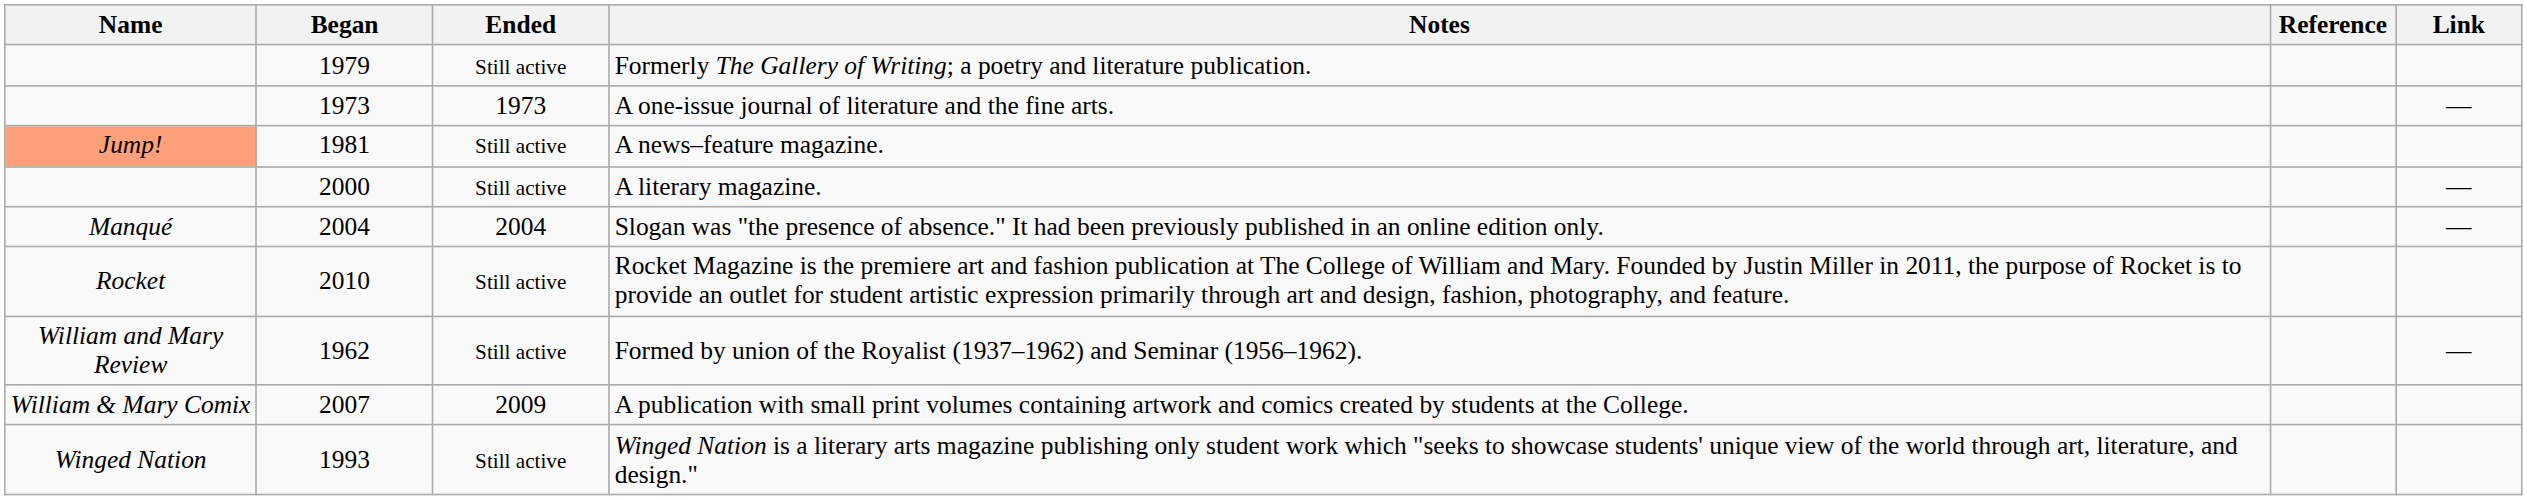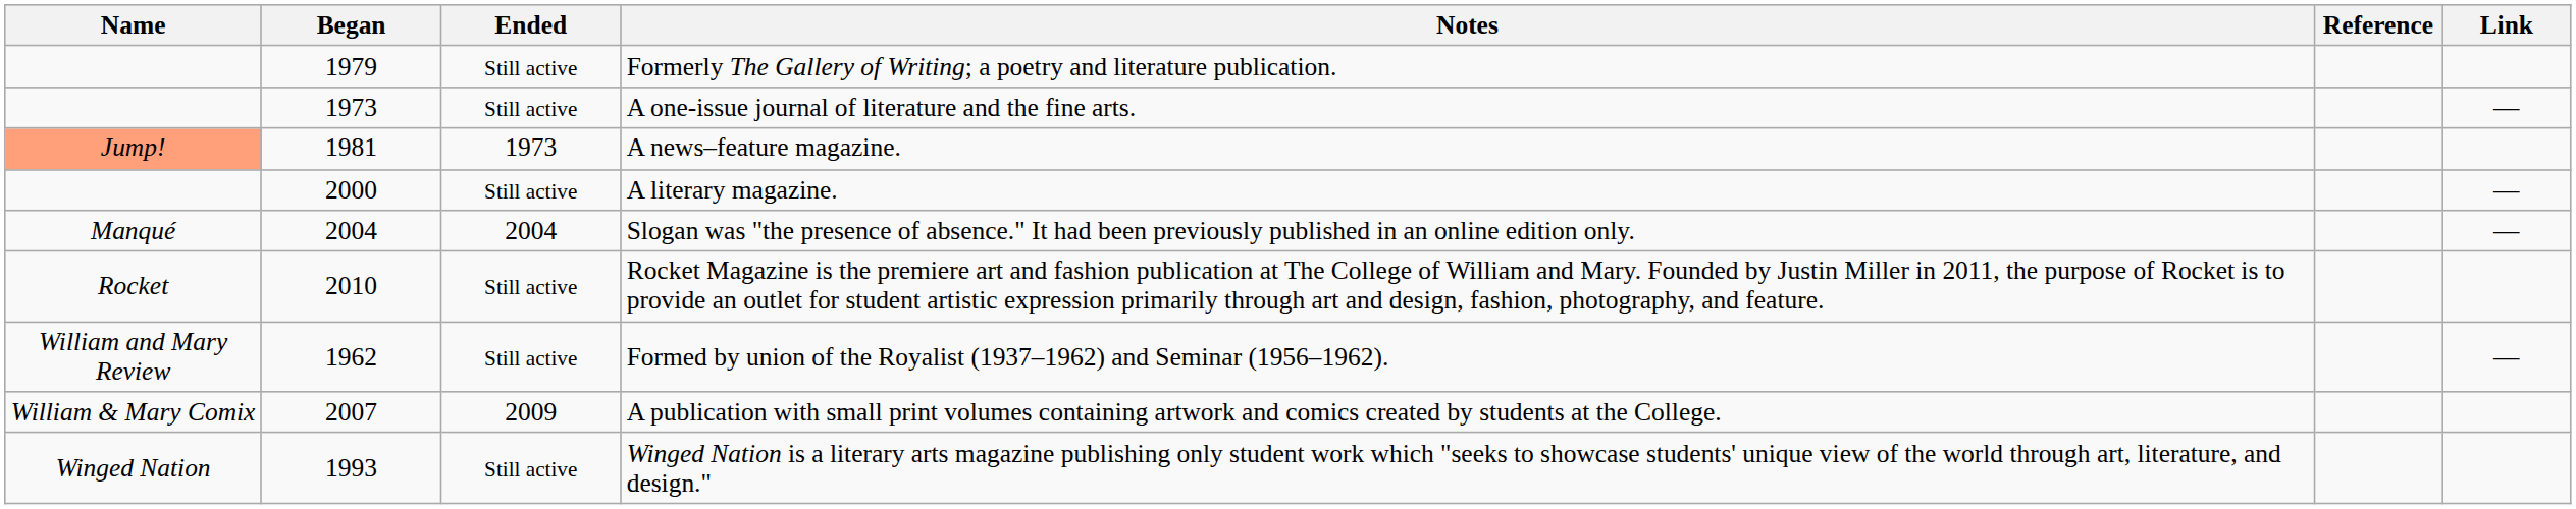A one-issue journal of literature and the fine arts. | Ended: 1973 -> Still active
A news–feature magazine. | Ended: Still active -> 1973
